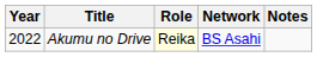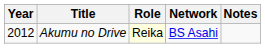Akumu no Drive | Year: 2022 -> 2012
